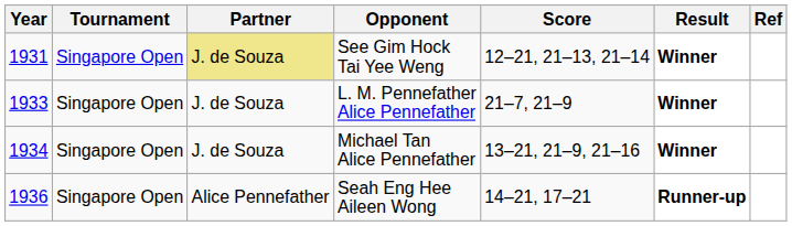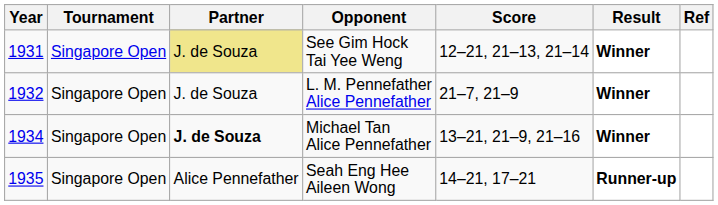L. M. Pennefather Alice Pennefather | Year: 1933 -> 1932
Michael Tan Alice Pennefather | Partner: normal -> bold
Seah Eng Hee Aileen Wong | Year: 1936 -> 1935
